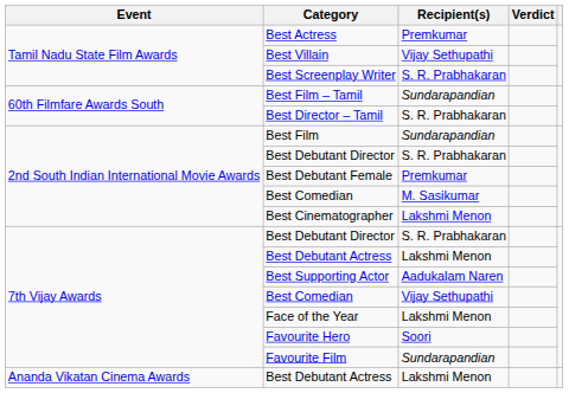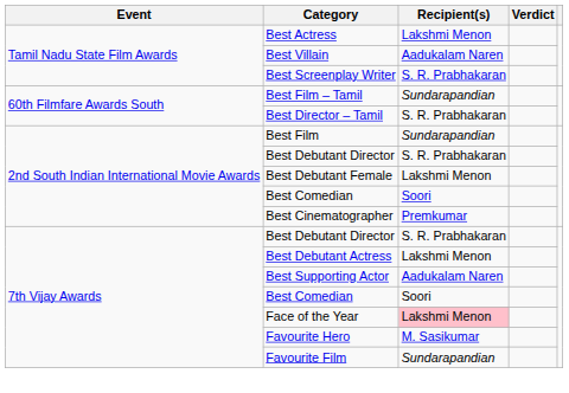Best Actress | Recipient(s): Premkumar -> Lakshmi Menon
Best Villain | Recipient(s): Vijay Sethupathi -> Aadukalam Naren
Best Debutant Female | Recipient(s): Premkumar -> Lakshmi Menon
2nd South Indian International Movie Awards / Best Comedian | Recipient(s): M. Sasikumar -> Soori
Best Cinematographer | Recipient(s): Lakshmi Menon -> Premkumar
7th Vijay Awards / Best Comedian | Recipient(s): Vijay Sethupathi -> Soori
Face of the Year | Recipient(s): no background -> pink background
Favourite Hero | Recipient(s): Soori -> M. Sasikumar
- row: Ananda Vikatan Cinema Awards | Best Debutant Actress | Lakshmi Menon
